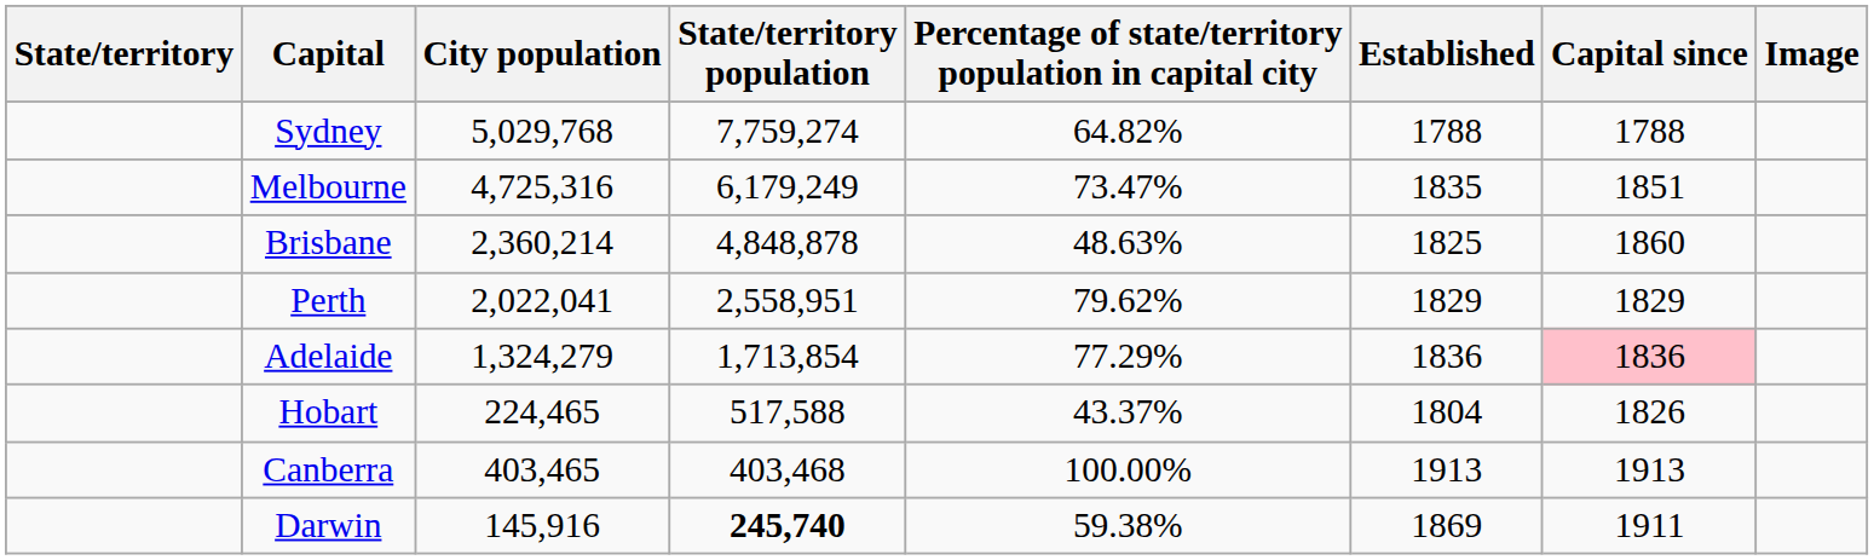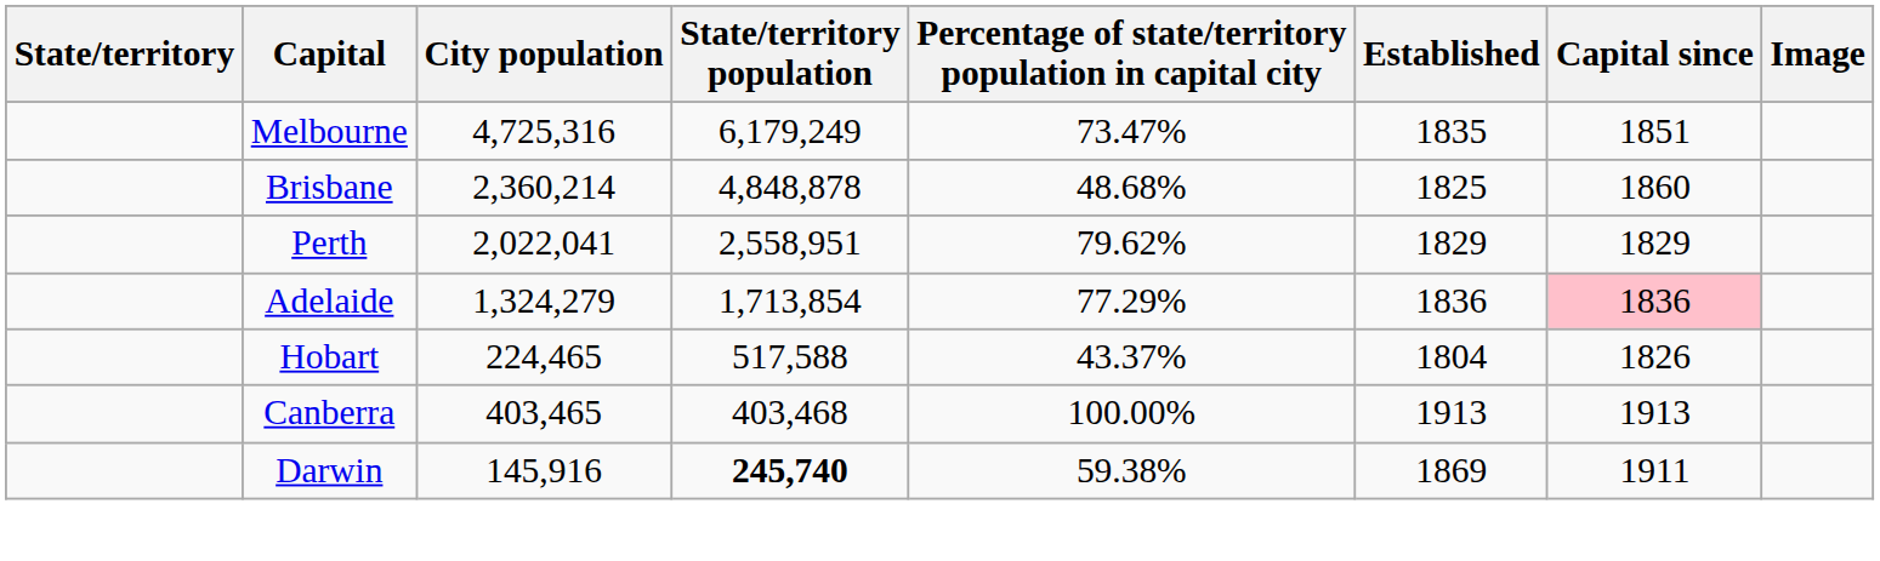- row: Sydney | 5,029,768 | 7,759,274 | 64.82% | 1788 | 1788
Brisbane | Percentage of state/territory population in capital city: 48.63% -> 48.68%
